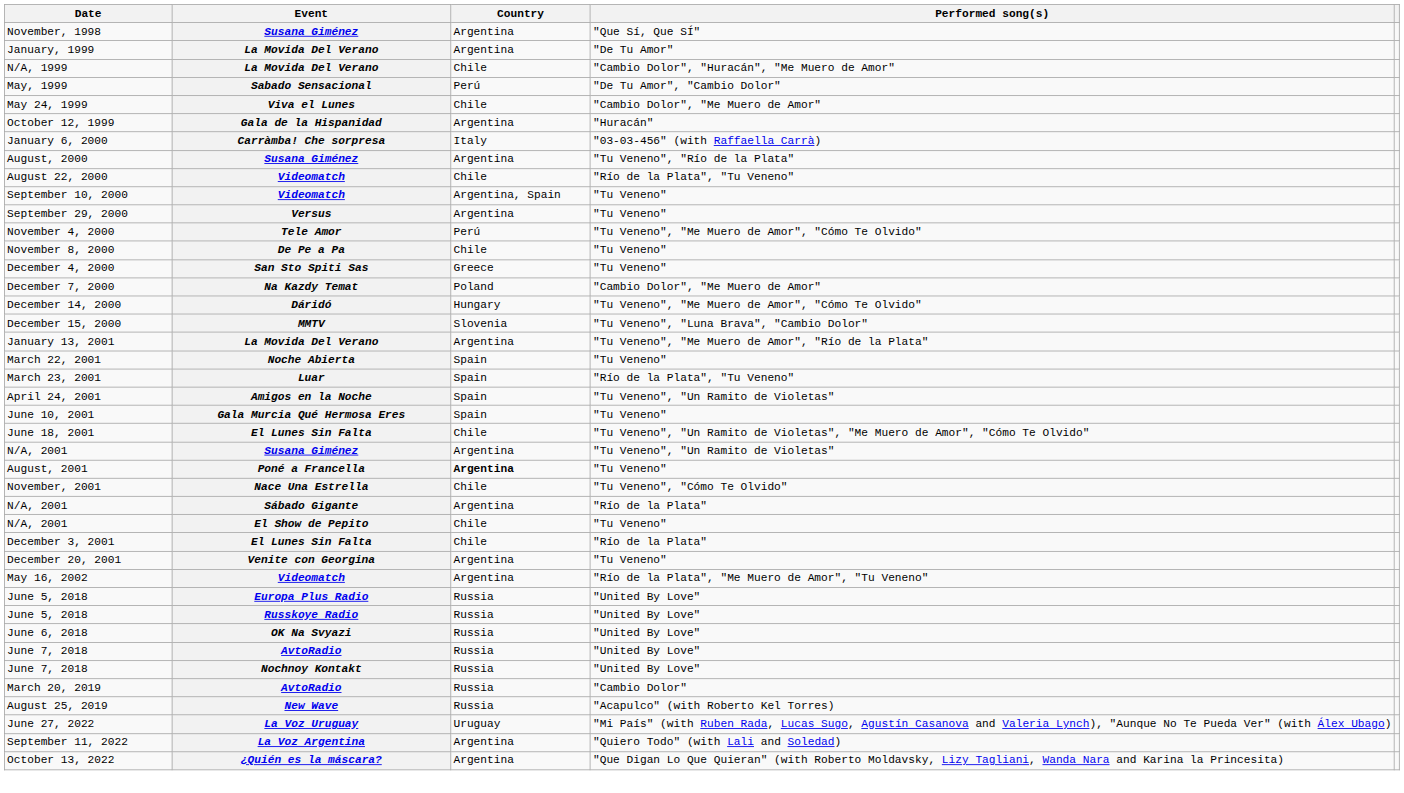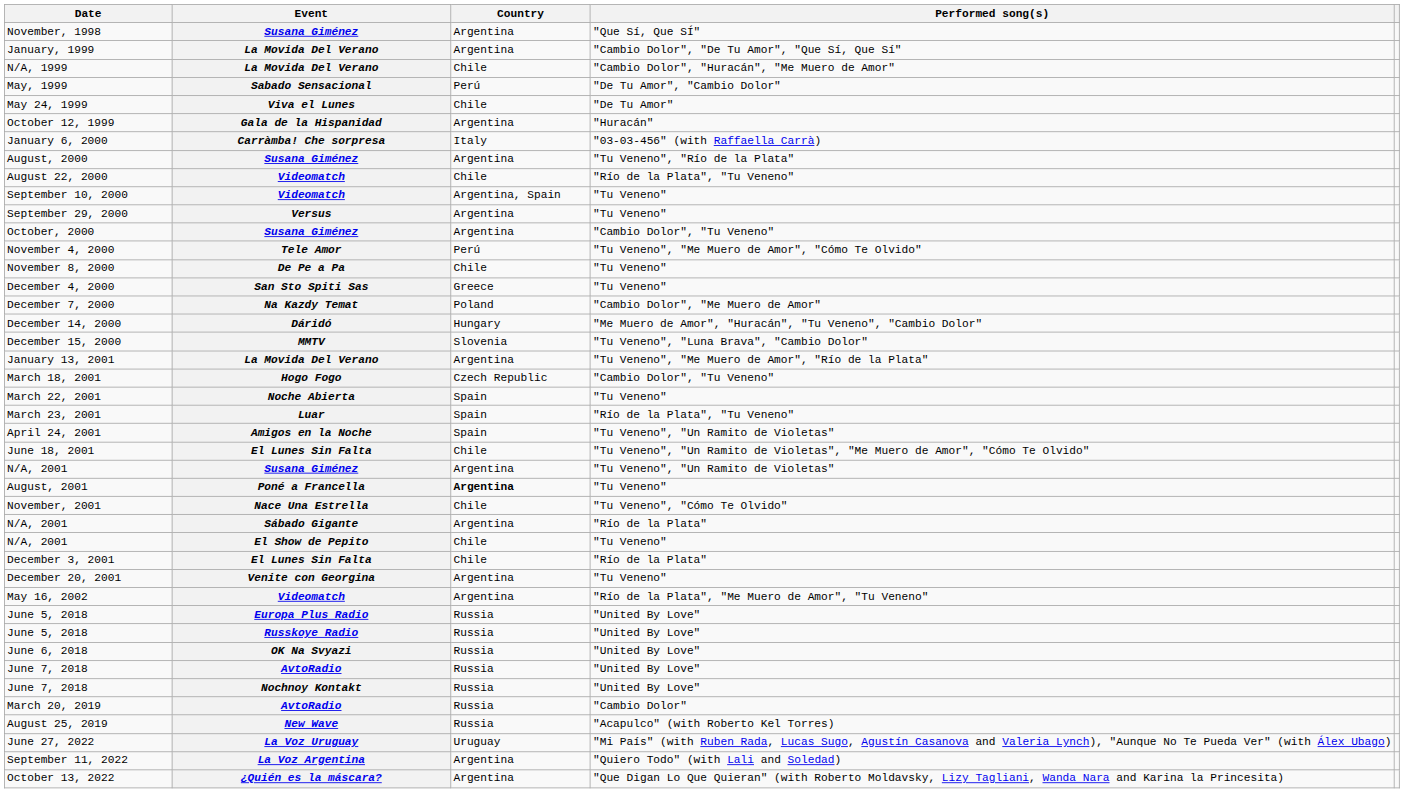January, 1999 | Performed song(s): "De Tu Amor" -> "Cambio Dolor", "De Tu Amor", "Que Sí, Que Sí"
May 24, 1999 | Performed song(s): "Cambio Dolor", "Me Muero de Amor" -> "De Tu Amor"
+ row: October, 2000 | Susana Giménez | Argentina | "Cambio Dolor", "Tu Veneno"
December 14, 2000 | Performed song(s): "Tu Veneno", "Me Muero de Amor", "Cómo Te Olvido" -> "Me Muero de Amor", "Huracán", "Tu Veneno", "Cambio Dolor"
+ row: March 18, 2001 | Hogo Fogo | Czech Republic | "Cambio Dolor", "Tu Veneno"
- row: June 10, 2001 | Gala Murcia Qué Hermosa Eres | Spain | "Tu Veneno"
